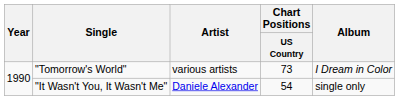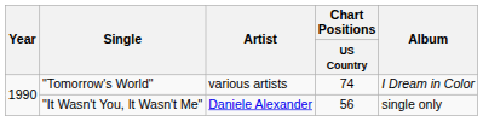"Tomorrow's World" | Chart Positions / US Country: 73 -> 74
"It Wasn't You, It Wasn't Me" | Chart Positions / US Country: 54 -> 56
